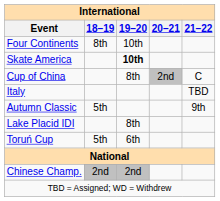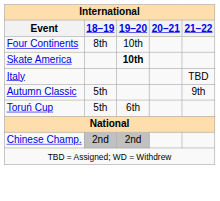- row: Cup of China | 8th | 2nd | C
- row: Lake Placid IDI | 8th
